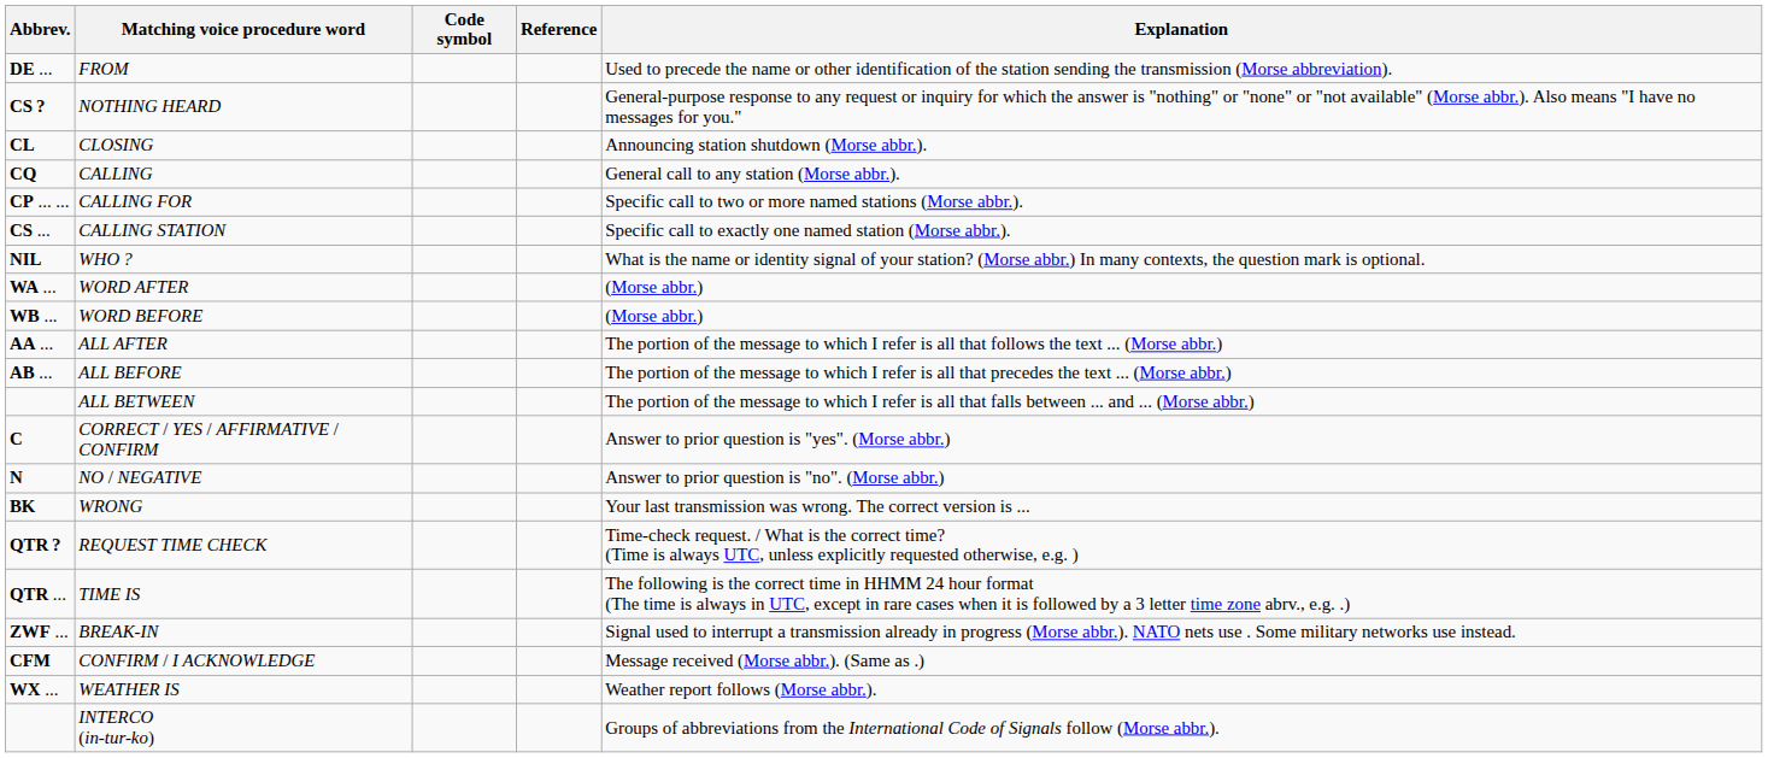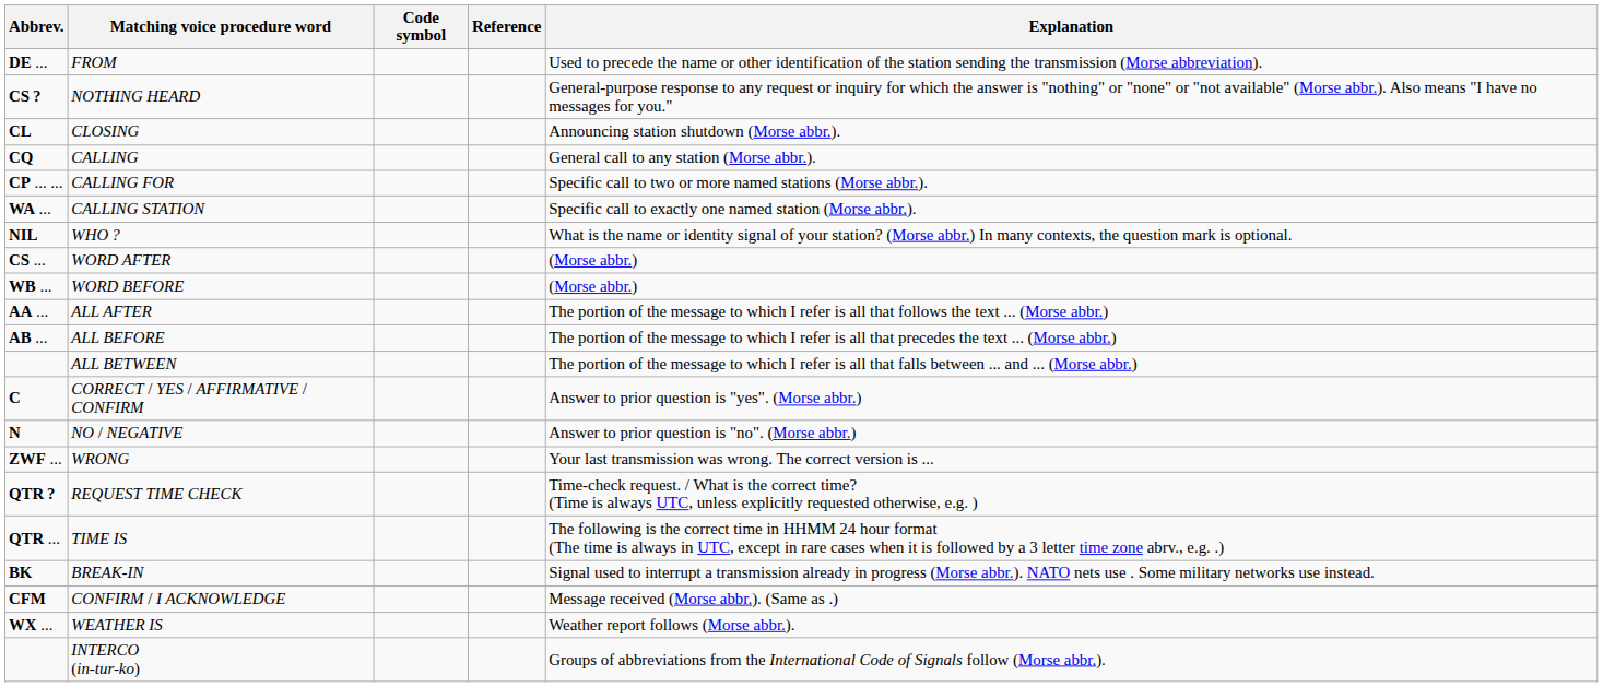CALLING STATION | Abbrev.: CS ... -> WA ...
WORD AFTER | Abbrev.: WA ... -> CS ...
WRONG | Abbrev.: BK -> ZWF ...
BREAK-IN | Abbrev.: ZWF ... -> BK
